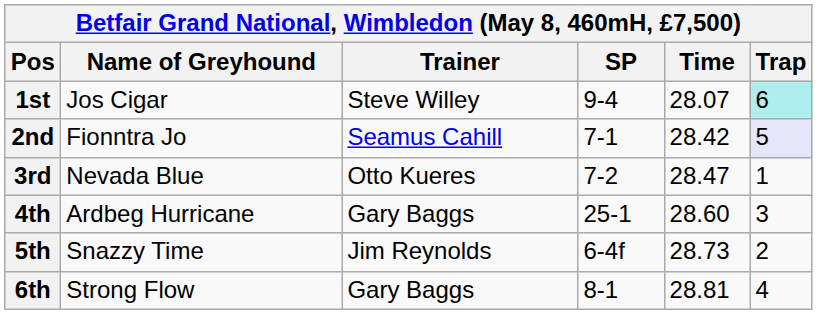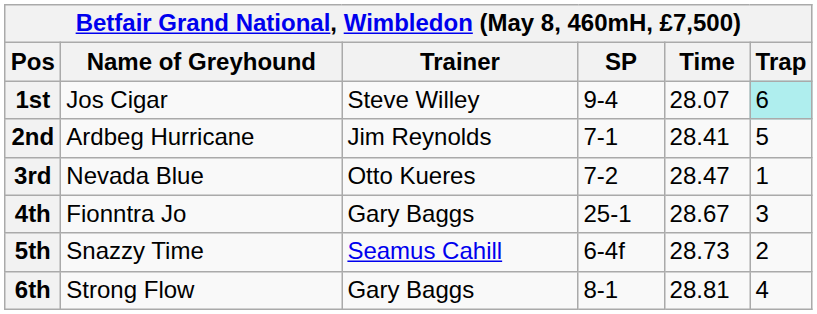2nd | Name of Greyhound: Fionntra Jo -> Ardbeg Hurricane
2nd | Trainer: Seamus Cahill -> Jim Reynolds
2nd | Time: 28.42 -> 28.41
2nd | Trap: lavender background -> no background
4th | Name of Greyhound: Ardbeg Hurricane -> Fionntra Jo
4th | Time: 28.60 -> 28.67
5th | Trainer: Jim Reynolds -> Seamus Cahill
